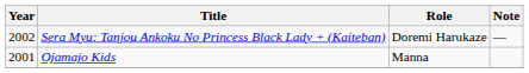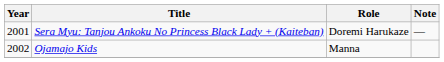Sera Myu: Tanjou Ankoku No Princess Black Lady + (Kaiteban) | Year: 2002 -> 2001
Ojamajo Kids | Year: 2001 -> 2002
